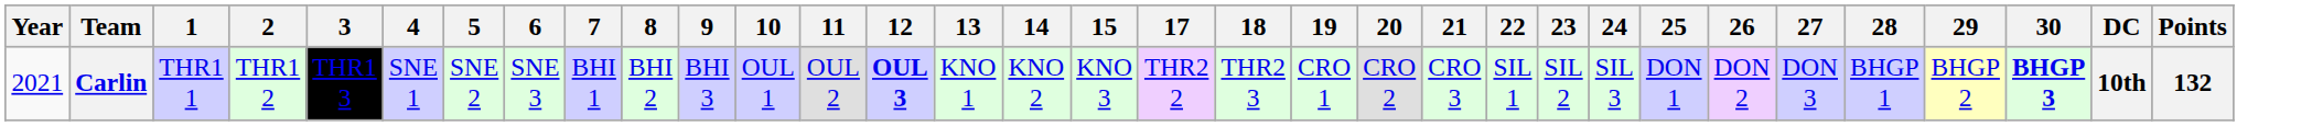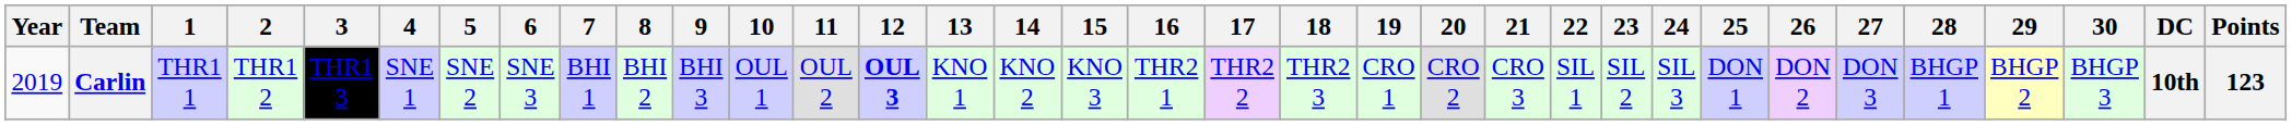+ column: 16 | THR2 1
Carlin | Year: 2021 -> 2019
Carlin | 30: bold -> normal
Carlin | Points: 132 -> 123
